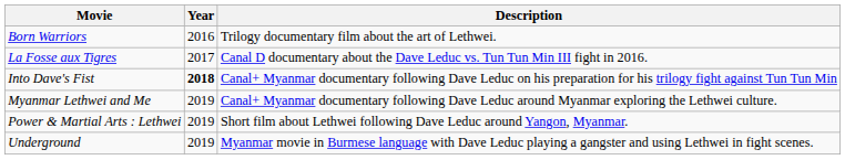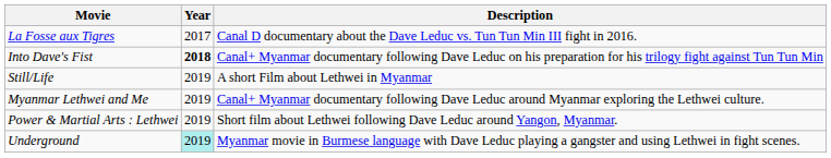- row: Born Warriors | 2016 | Trilogy documentary film about the art of Lethwei.
+ row: Still/Life | 2019 | A short Film about Lethwei in Myanmar
Underground | Year: no background -> paleturquoise background
